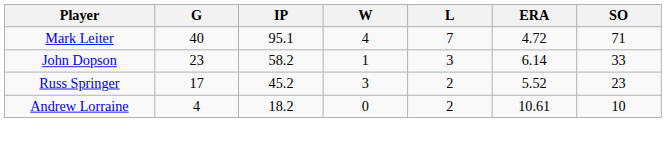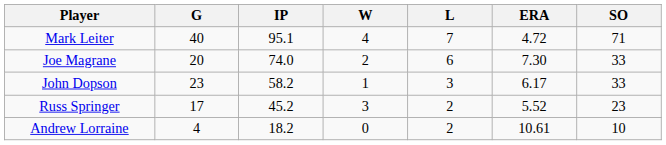+ row: Joe Magrane | 20 | 74.0 | 2 | 6 | 7.30 | 33
John Dopson | ERA: 6.14 -> 6.17
